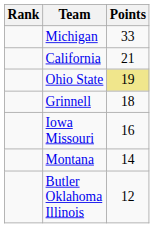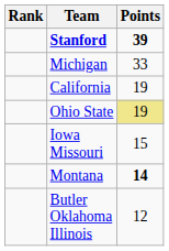+ row: Stanford | 39
California | Points: 21 -> 19
- row: Grinnell | 18
Iowa Missouri | Points: 16 -> 15
Montana | Points: normal -> bold
